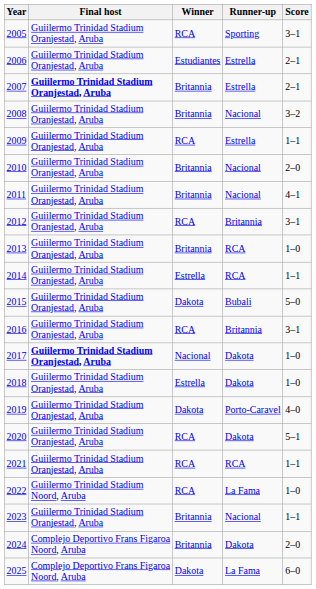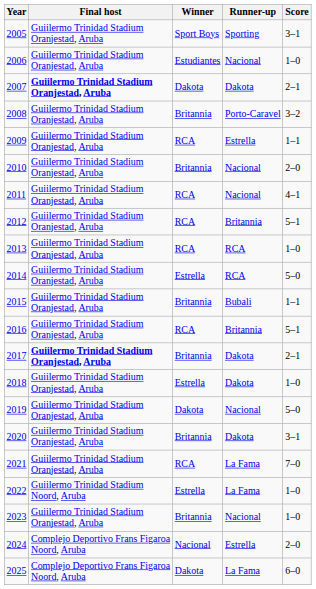2005 | Winner: RCA -> Sport Boys
2006 | Runner-up: Estrella -> Nacional
2006 | Score: 2–1 -> 1–0
2007 | Winner: Britannia -> Dakota
2007 | Runner-up: Estrella -> Dakota
2008 | Runner-up: Nacional -> Porto-Caravel
2011 | Winner: Britannia -> RCA
2012 | Score: 3–1 -> 5–1
2013 | Winner: Britannia -> RCA
2014 | Score: 1–1 -> 5–0
2015 | Winner: Dakota -> Britannia
2015 | Score: 5–0 -> 1–1
2016 | Score: 3–1 -> 5–1
2017 | Winner: Nacional -> Britannia
2017 | Score: 1–0 -> 2–1
2019 | Runner-up: Porto-Caravel -> Nacional
2019 | Score: 4–0 -> 5–0
2020 | Winner: RCA -> Britannia
2020 | Score: 5–1 -> 3–1
2021 | Runner-up: RCA -> La Fama
2021 | Score: 1–1 -> 7–0
2022 | Winner: RCA -> Estrella
2023 | Score: 1–1 -> 1–0
2024 | Winner: Britannia -> Nacional
2024 | Runner-up: Dakota -> Estrella
